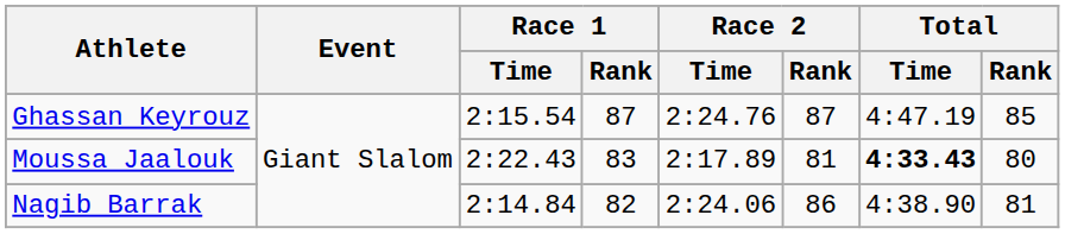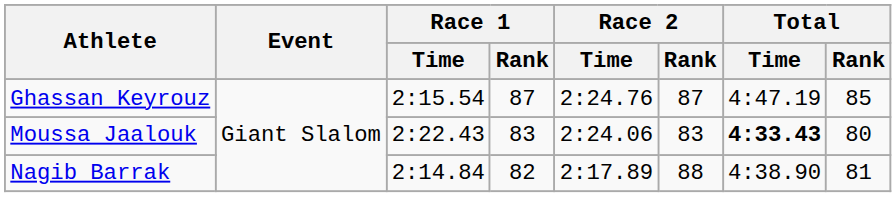Moussa Jaalouk | Race 2 / Time: 2:17.89 -> 2:24.06
Moussa Jaalouk | Race 2 / Rank: 81 -> 83
Nagib Barrak | Race 2 / Time: 2:24.06 -> 2:17.89
Nagib Barrak | Race 2 / Rank: 86 -> 88
